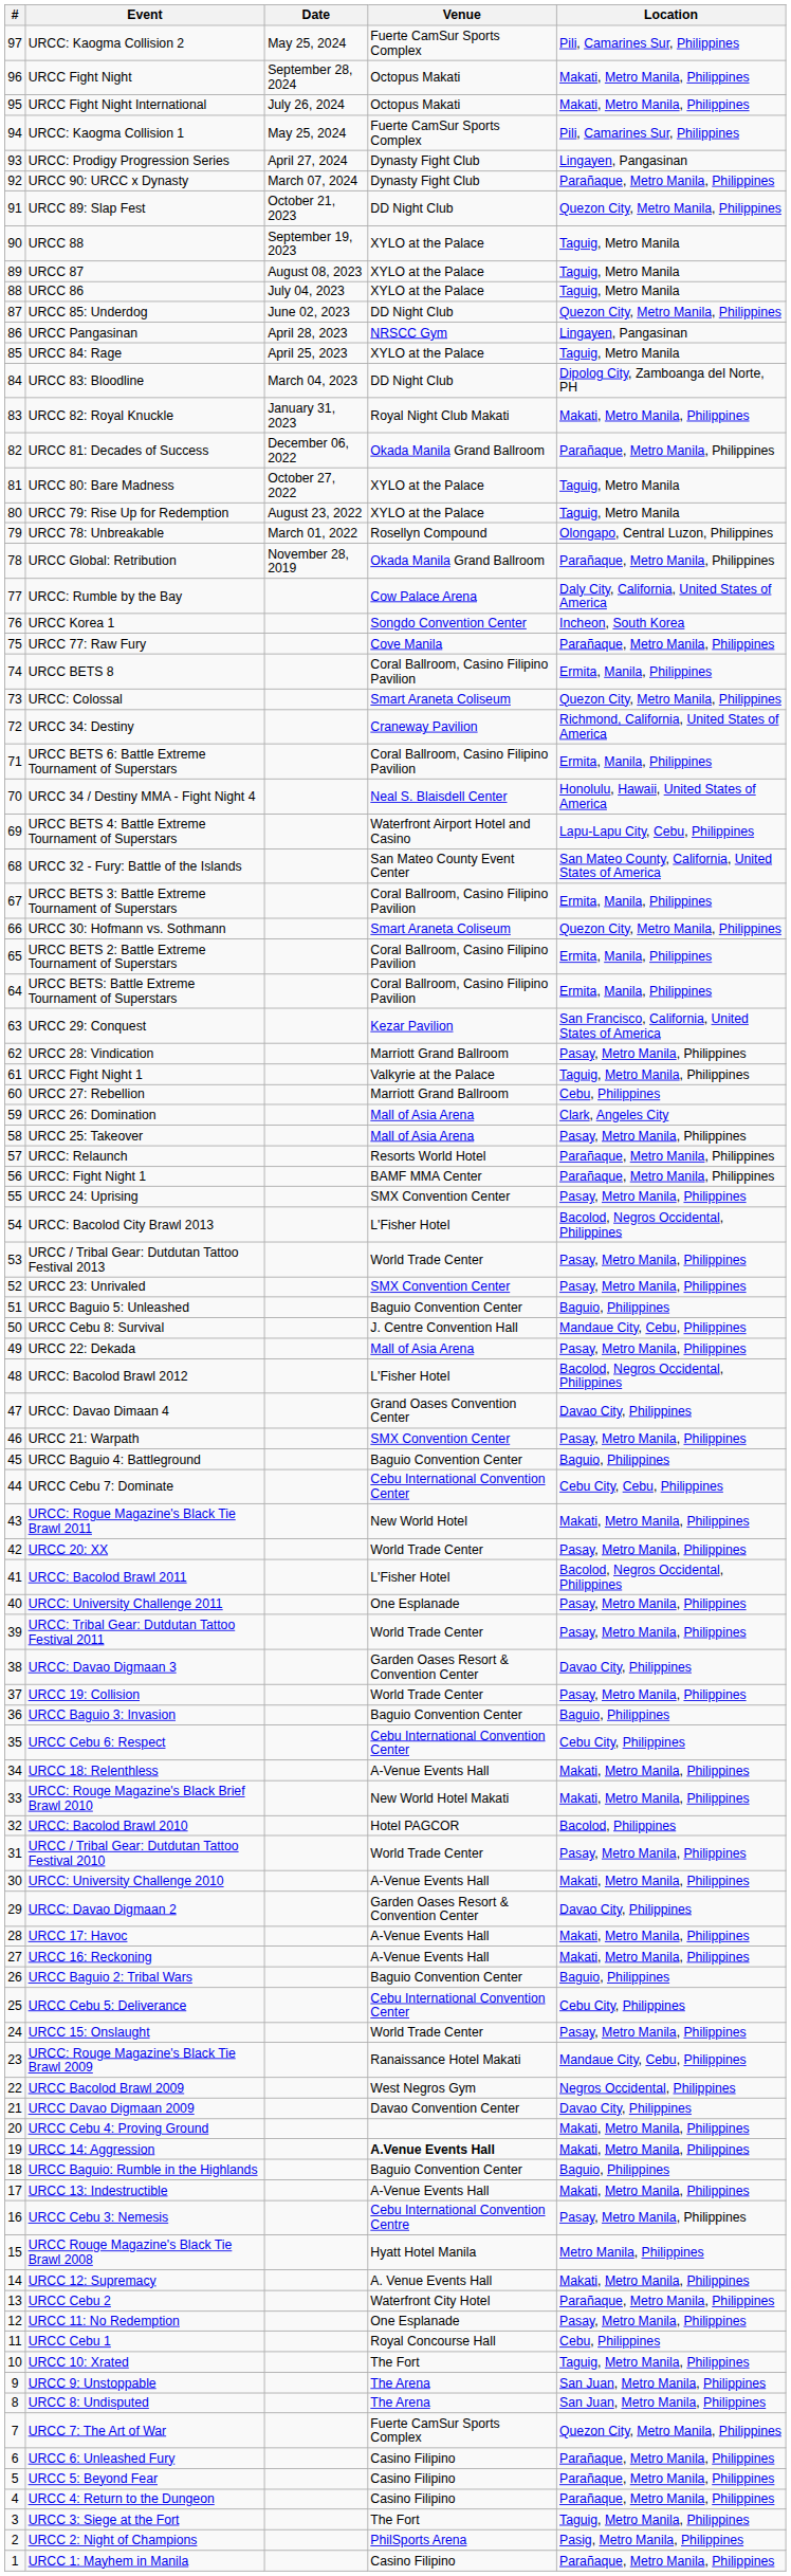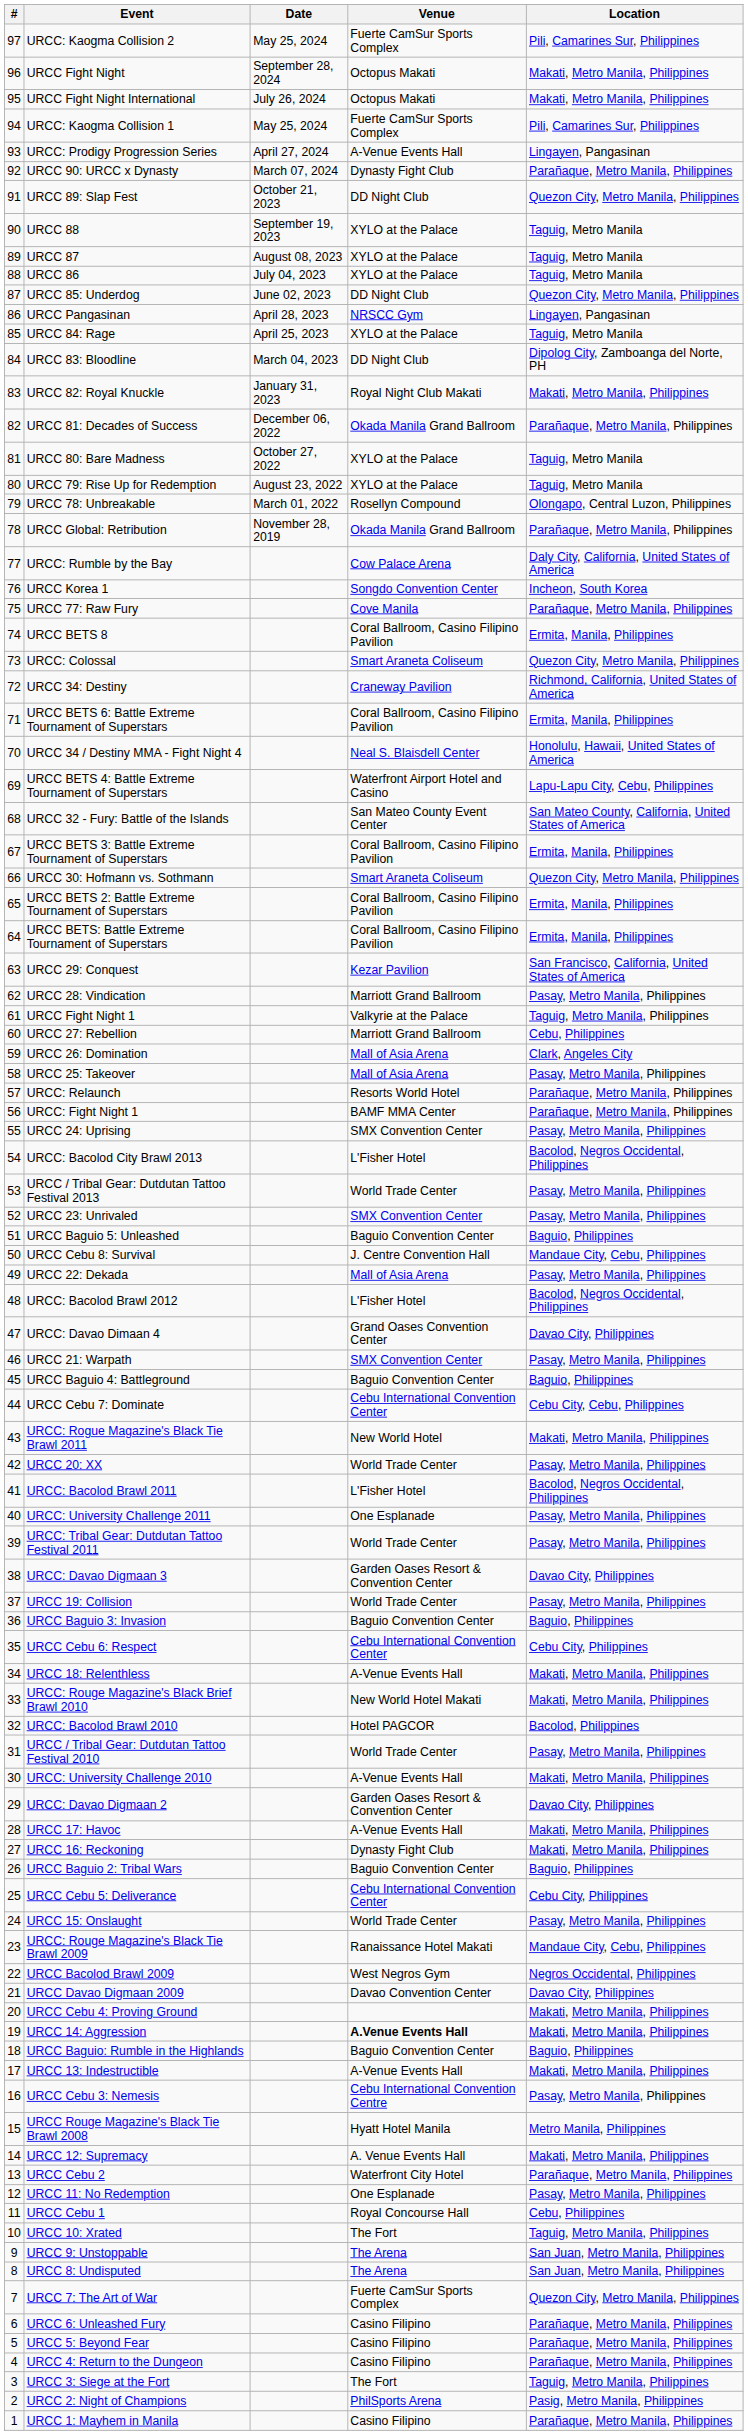URCC: Prodigy Progression Series | Venue: Dynasty Fight Club -> A-Venue Events Hall
URCC 16: Reckoning | Venue: A-Venue Events Hall -> Dynasty Fight Club
